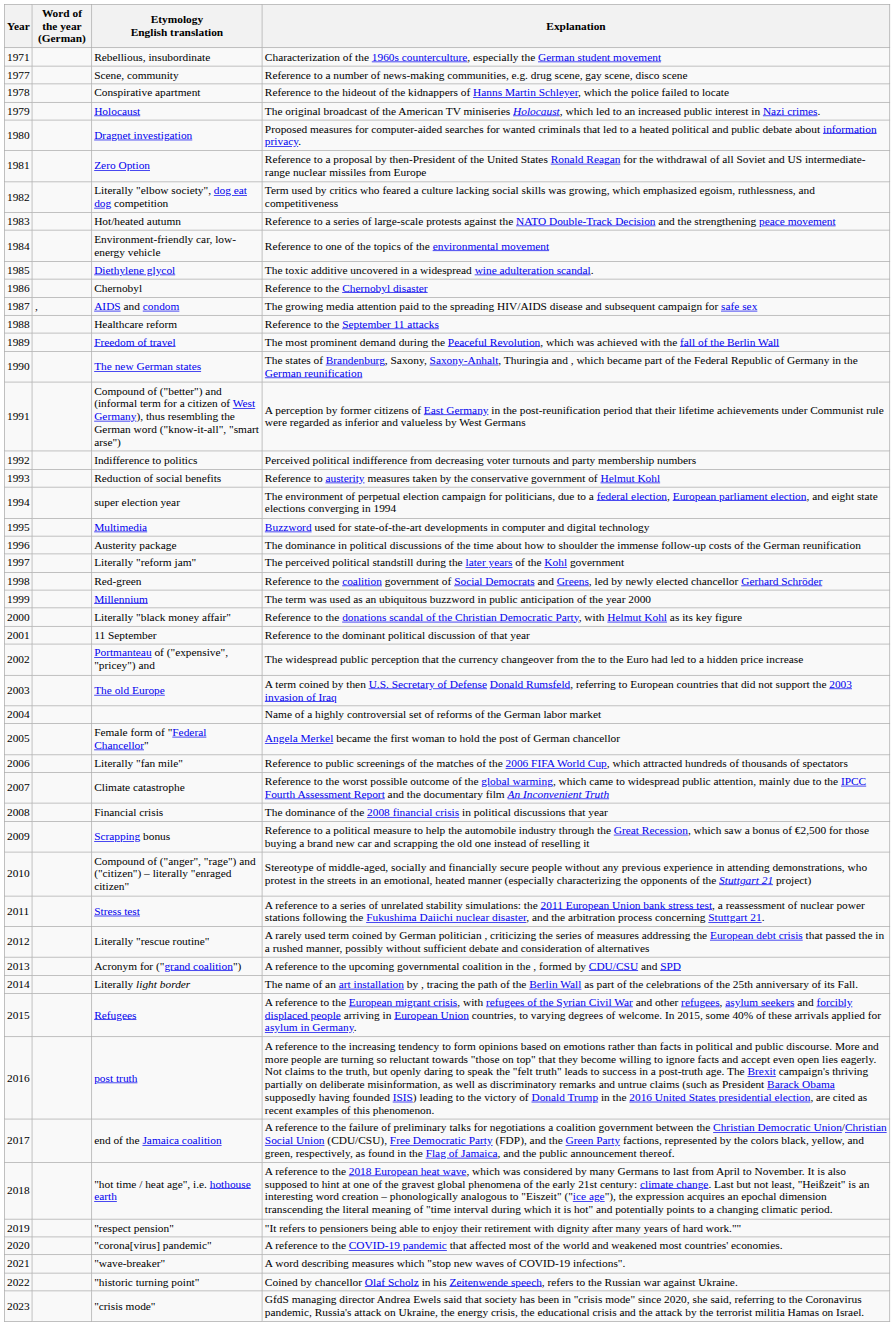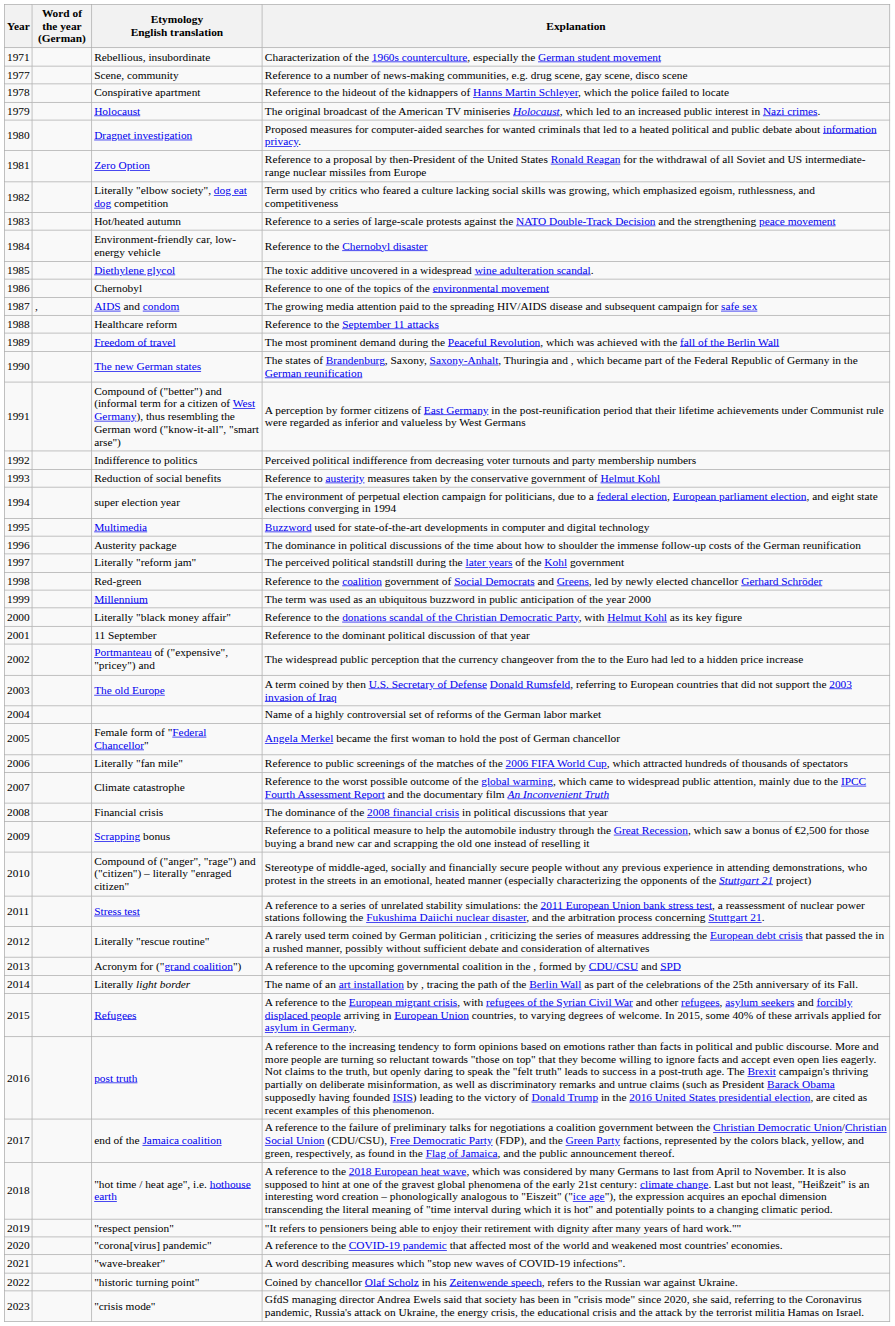Environment-friendly car, low-energy vehicle | Explanation: Reference to one of the topics of the environmental movement -> Reference to the Chernobyl disaster
Chernobyl | Explanation: Reference to the Chernobyl disaster -> Reference to one of the topics of the environmental movement
